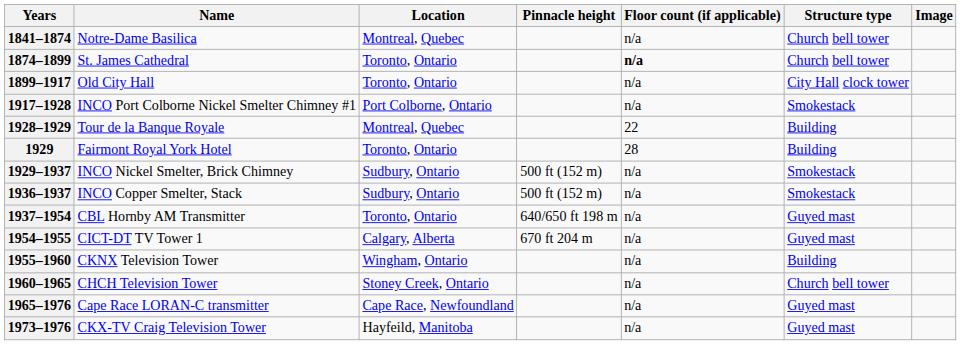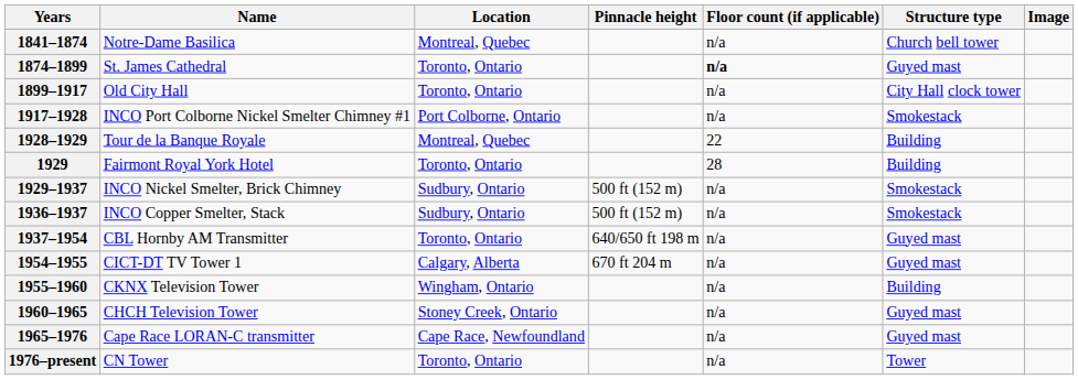1874–1899 | Structure type: Church bell tower -> Guyed mast
1960–1965 | Structure type: Church bell tower -> Guyed mast
- row: 1973–1976 | CKX-TV Craig Television Tower | Hayfeild, Manitoba | n/a | Guyed mast
+ row: 1976–present | CN Tower | Toronto, Ontario | n/a | Tower
